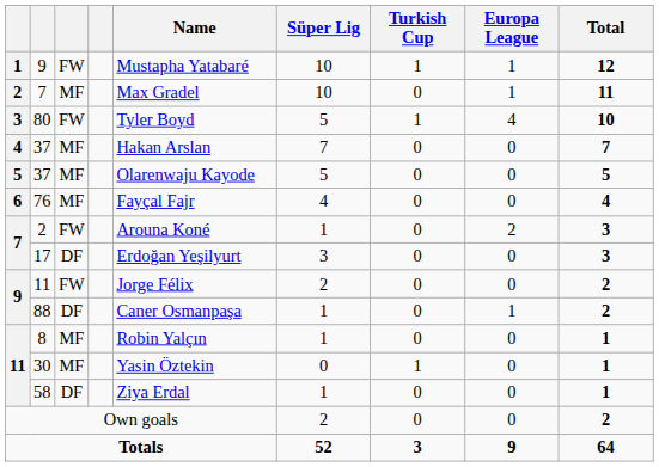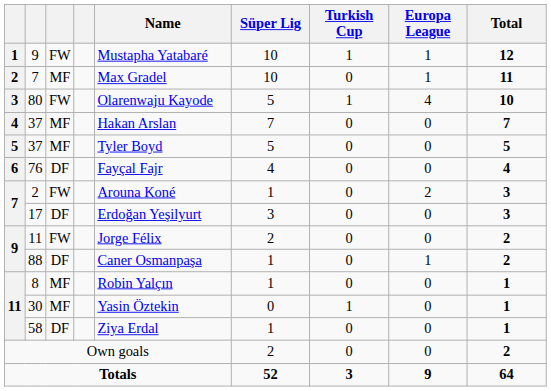80 | Name: Tyler Boyd -> Olarenwaju Kayode
5 / 37 | Name: Olarenwaju Kayode -> Tyler Boyd
76 | column 3: MF -> DF
